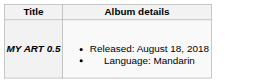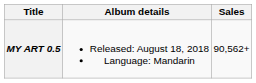+ column: Sales | 90,562+
